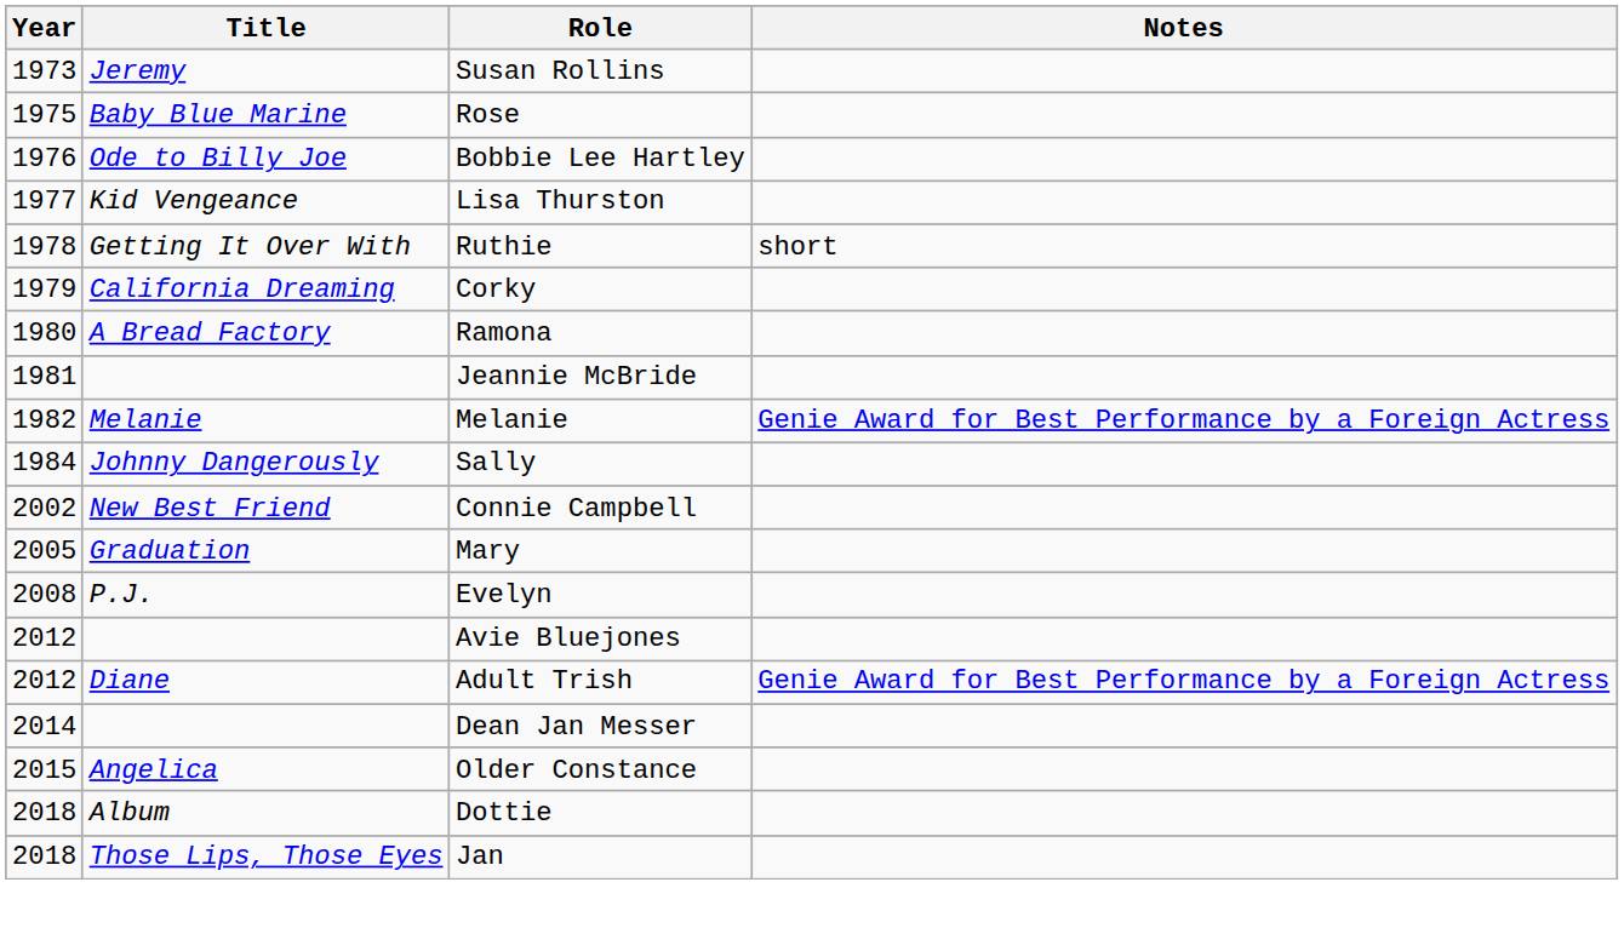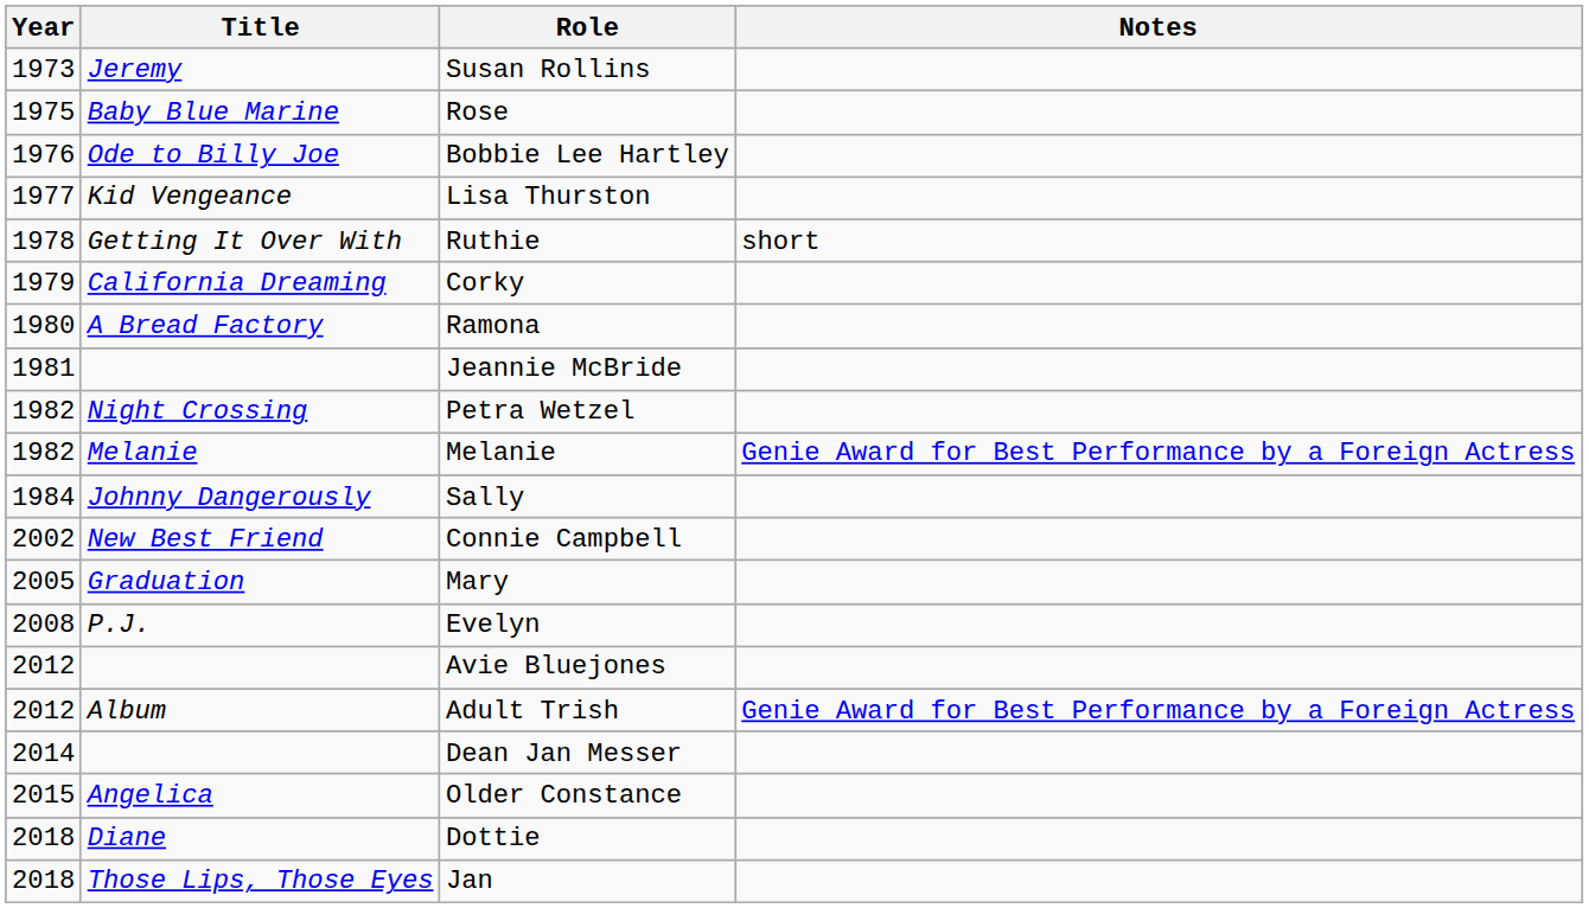+ row: 1982 | Night Crossing | Petra Wetzel
Adult Trish | Title: Diane -> Album
Dottie | Title: Album -> Diane
